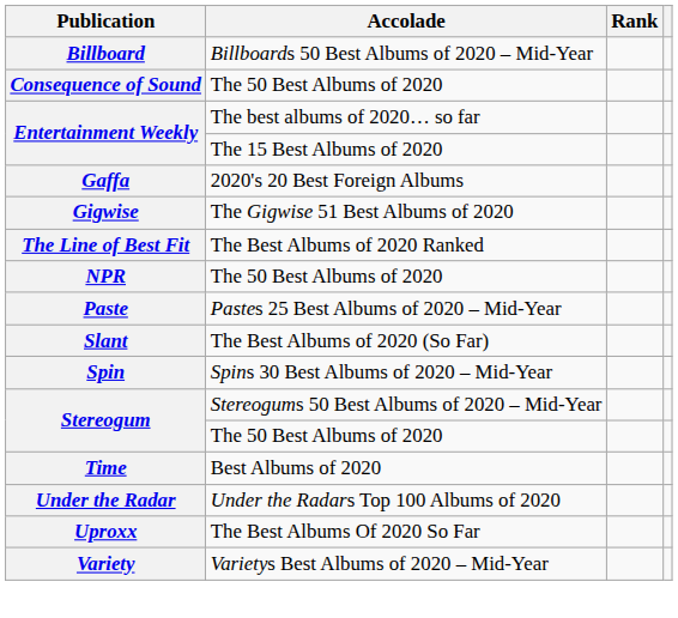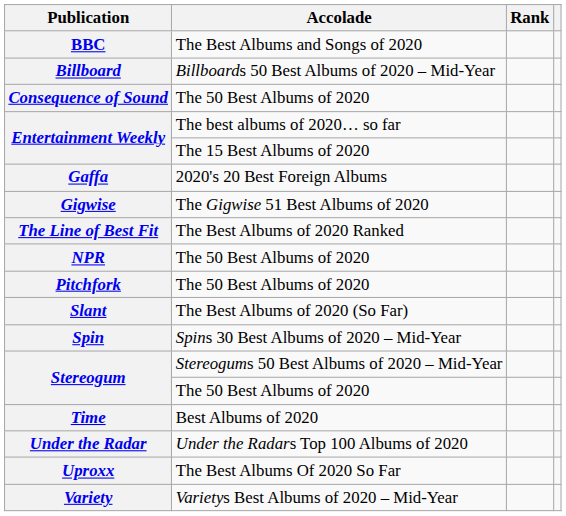+ row: BBC | The Best Albums and Songs of 2020
- row: Paste | Pastes 25 Best Albums of 2020 – Mid-Year
+ row: Pitchfork | The 50 Best Albums of 2020
